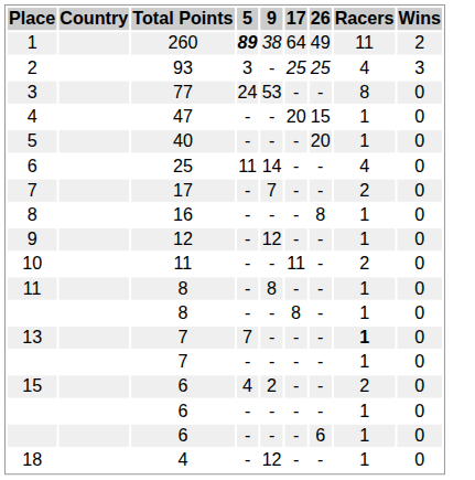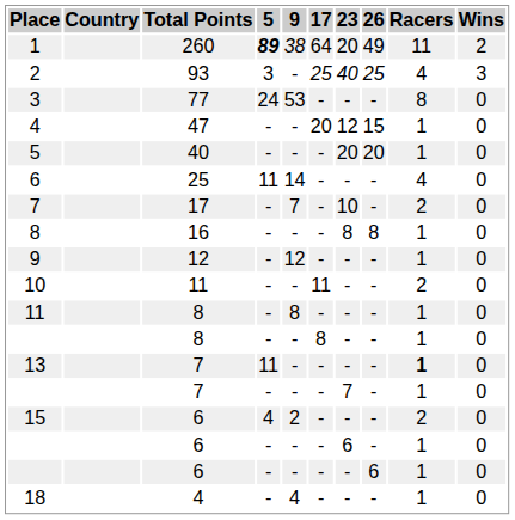+ column: 23 | 20 | 40 | - | 12 | 20 | - | 10 | 8 | - | - | - | - | - | 7 | - | 6 | - | -
13 | 5: 7 -> 11
18 | 9: 12 -> 4
